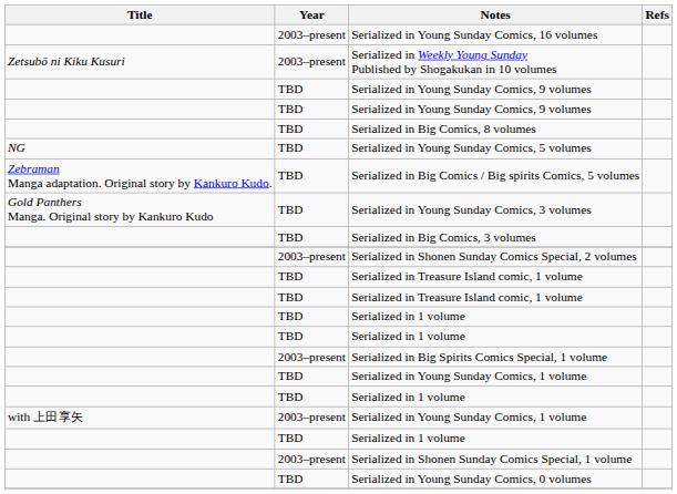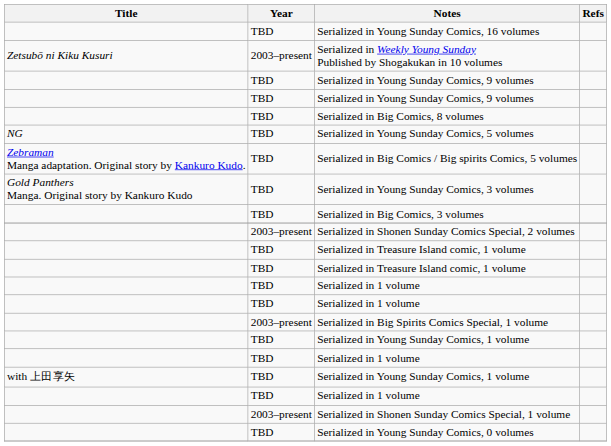Serialized in Young Sunday Comics, 16 volumes | Year: 2003–present -> TBD
with 上田享矢 / Serialized in Young Sunday Comics, 1 volume | Year: 2003–present -> TBD
